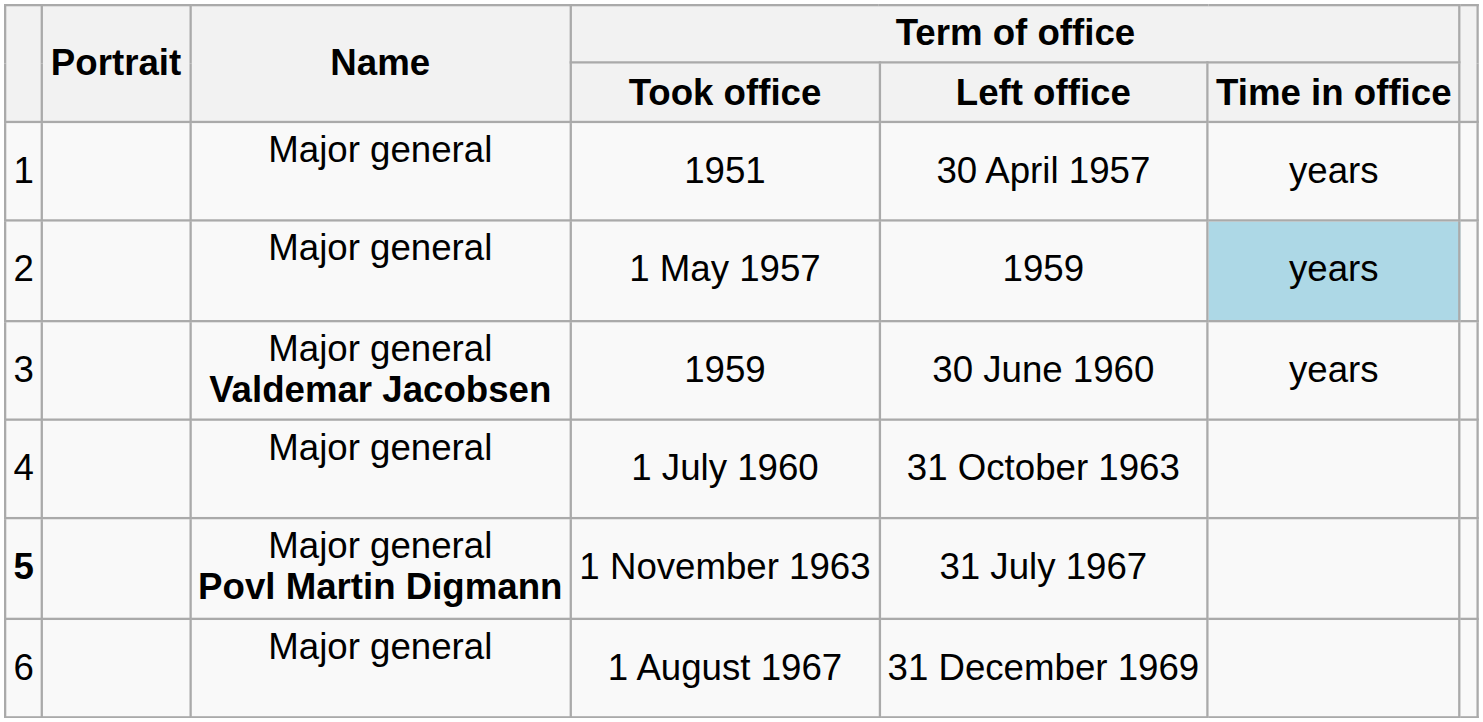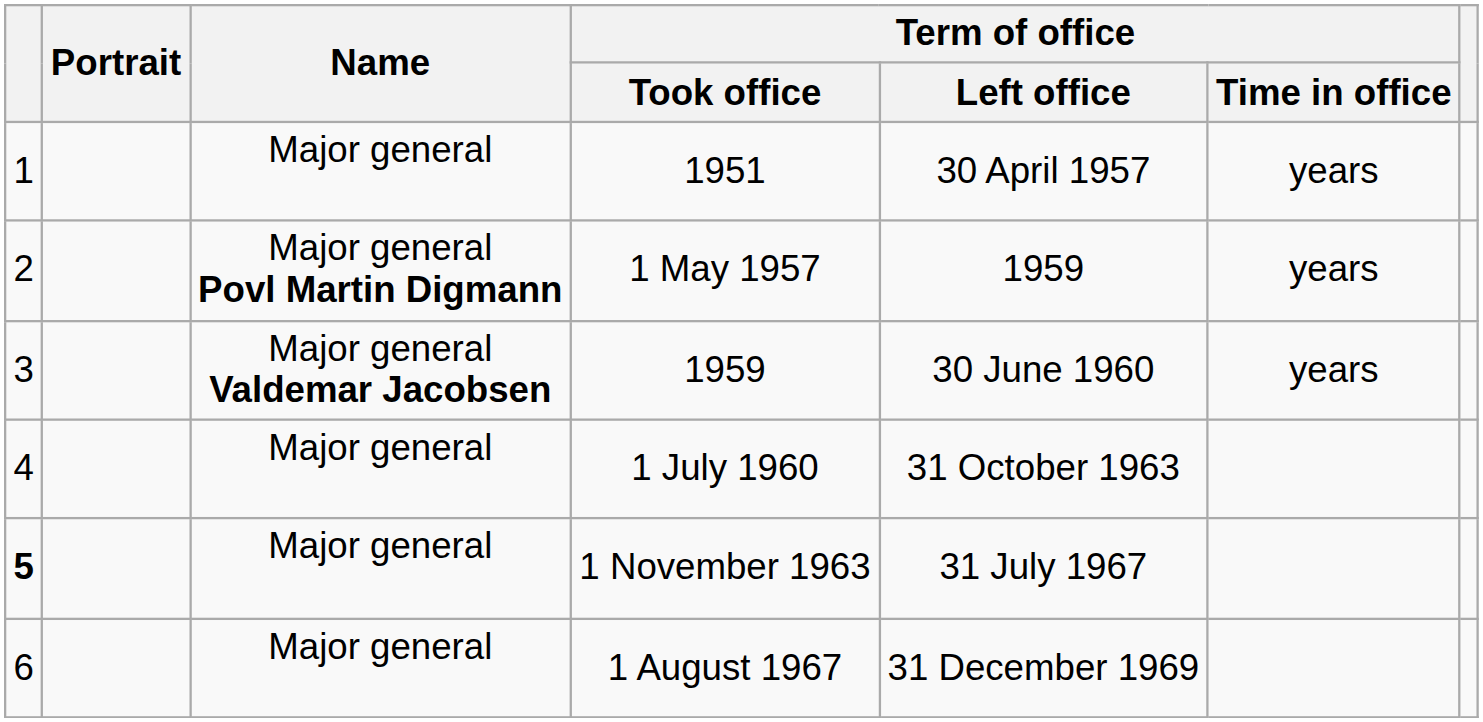1 May 1957 | Name: Major general -> Major general Povl Martin Digmann
1 May 1957 | Term of office / Time in office: lightblue background -> no background
1 November 1963 | Name: Major general Povl Martin Digmann -> Major general
